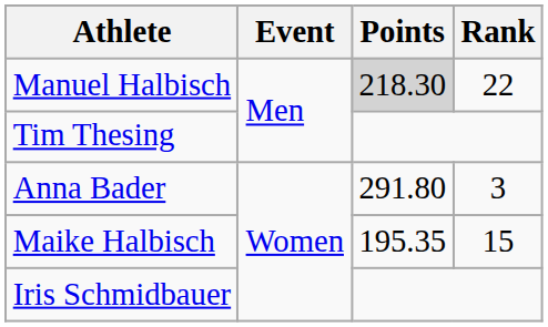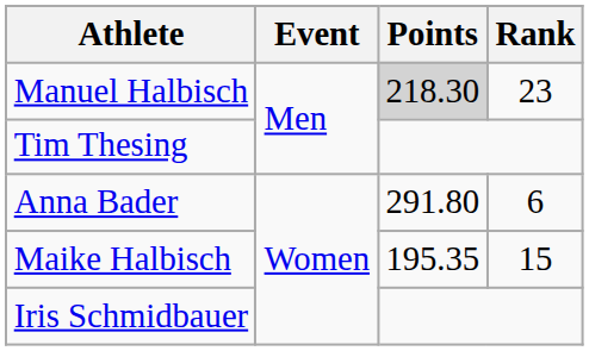Manuel Halbisch | Rank: 22 -> 23
Anna Bader | Rank: 3 -> 6
